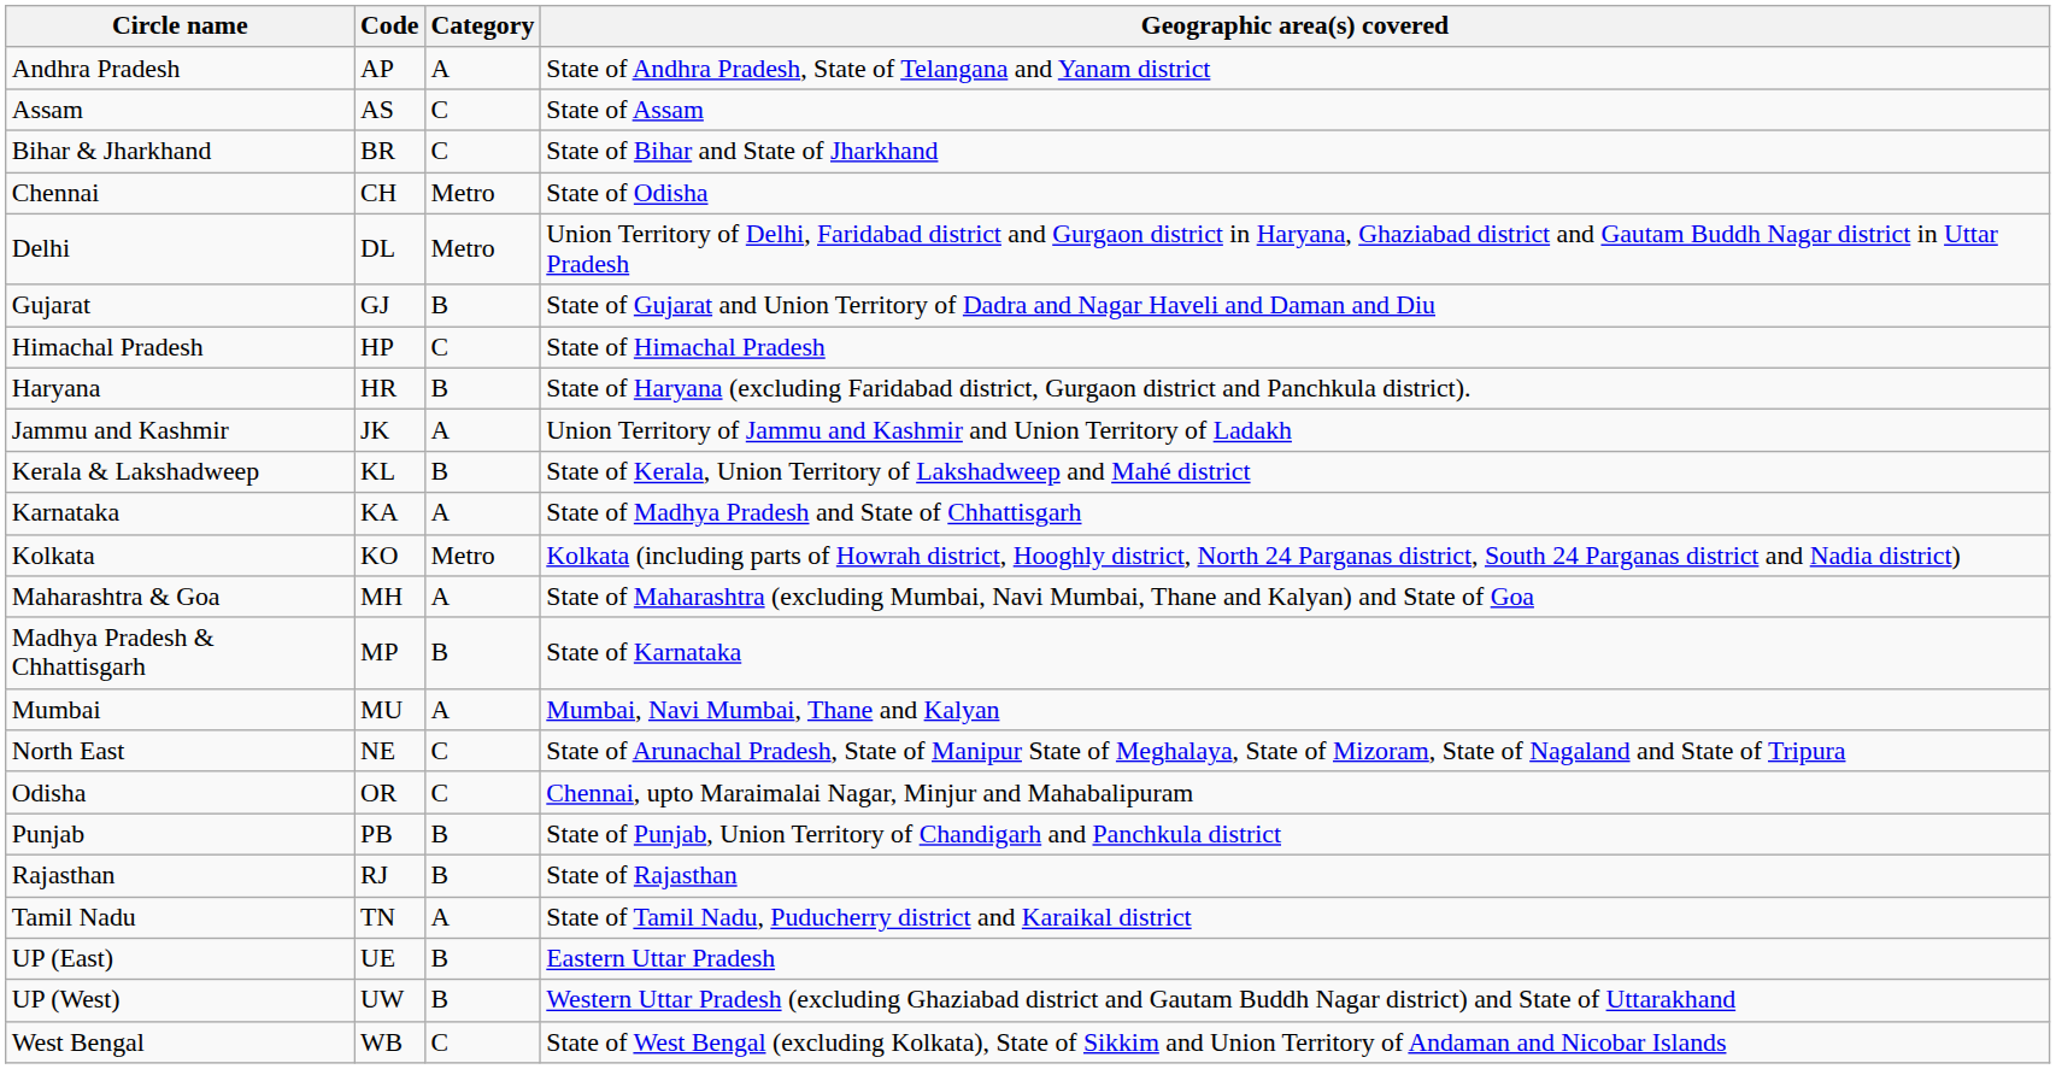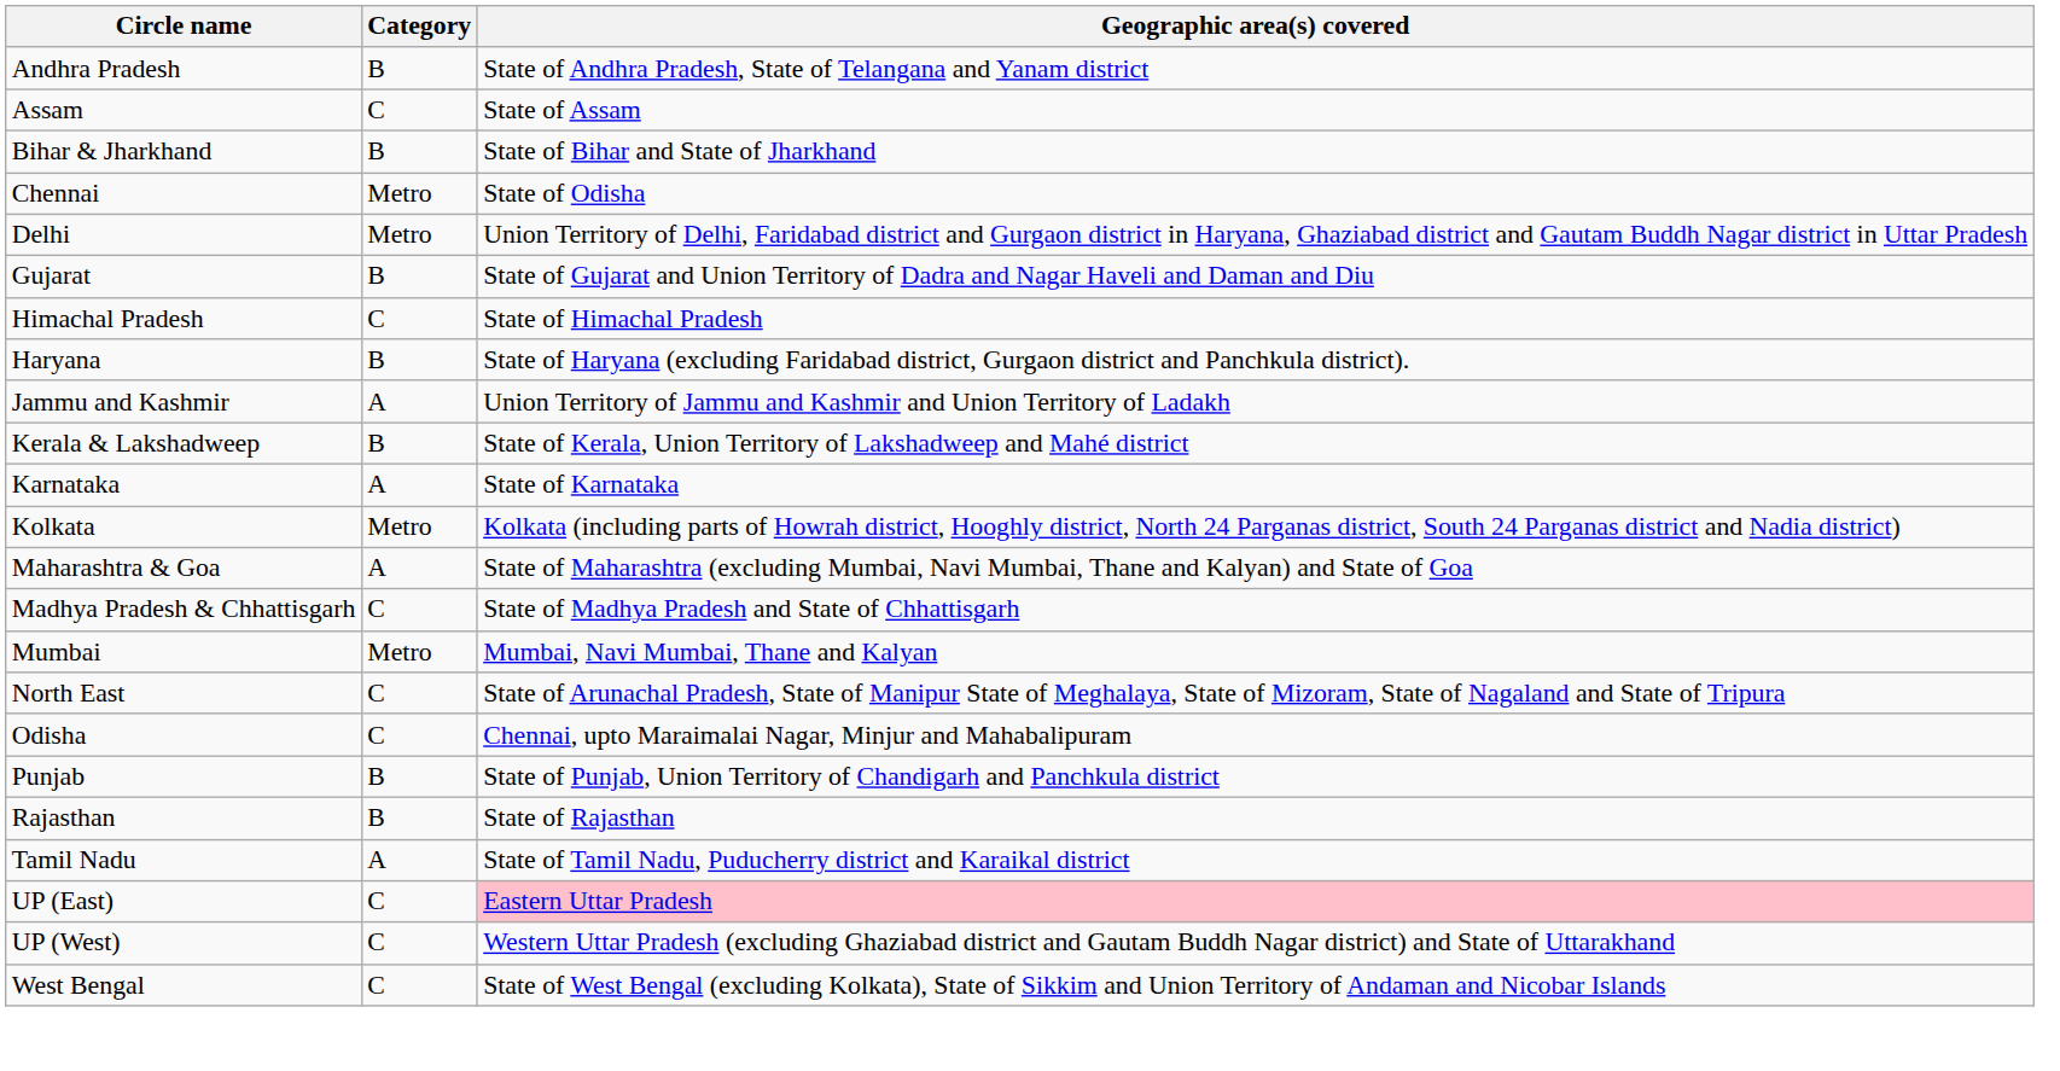- column: Code | AP | AS | BR | CH | DL | GJ | HP | HR | JK | KL | KA | KO | MH | MP | MU | NE | OR | PB | RJ | TN | UE | UW | WB
Andhra Pradesh | Category: A -> B
Bihar & Jharkhand | Category: C -> B
Karnataka | Geographic area(s) covered: State of Madhya Pradesh and State of Chhattisgarh -> State of Karnataka
Madhya Pradesh & Chhattisgarh | Category: B -> C
Madhya Pradesh & Chhattisgarh | Geographic area(s) covered: State of Karnataka -> State of Madhya Pradesh and State of Chhattisgarh
Mumbai | Category: A -> Metro
UP (East) | Category: B -> C
UP (East) | Geographic area(s) covered: no background -> pink background
UP (West) | Category: B -> C
